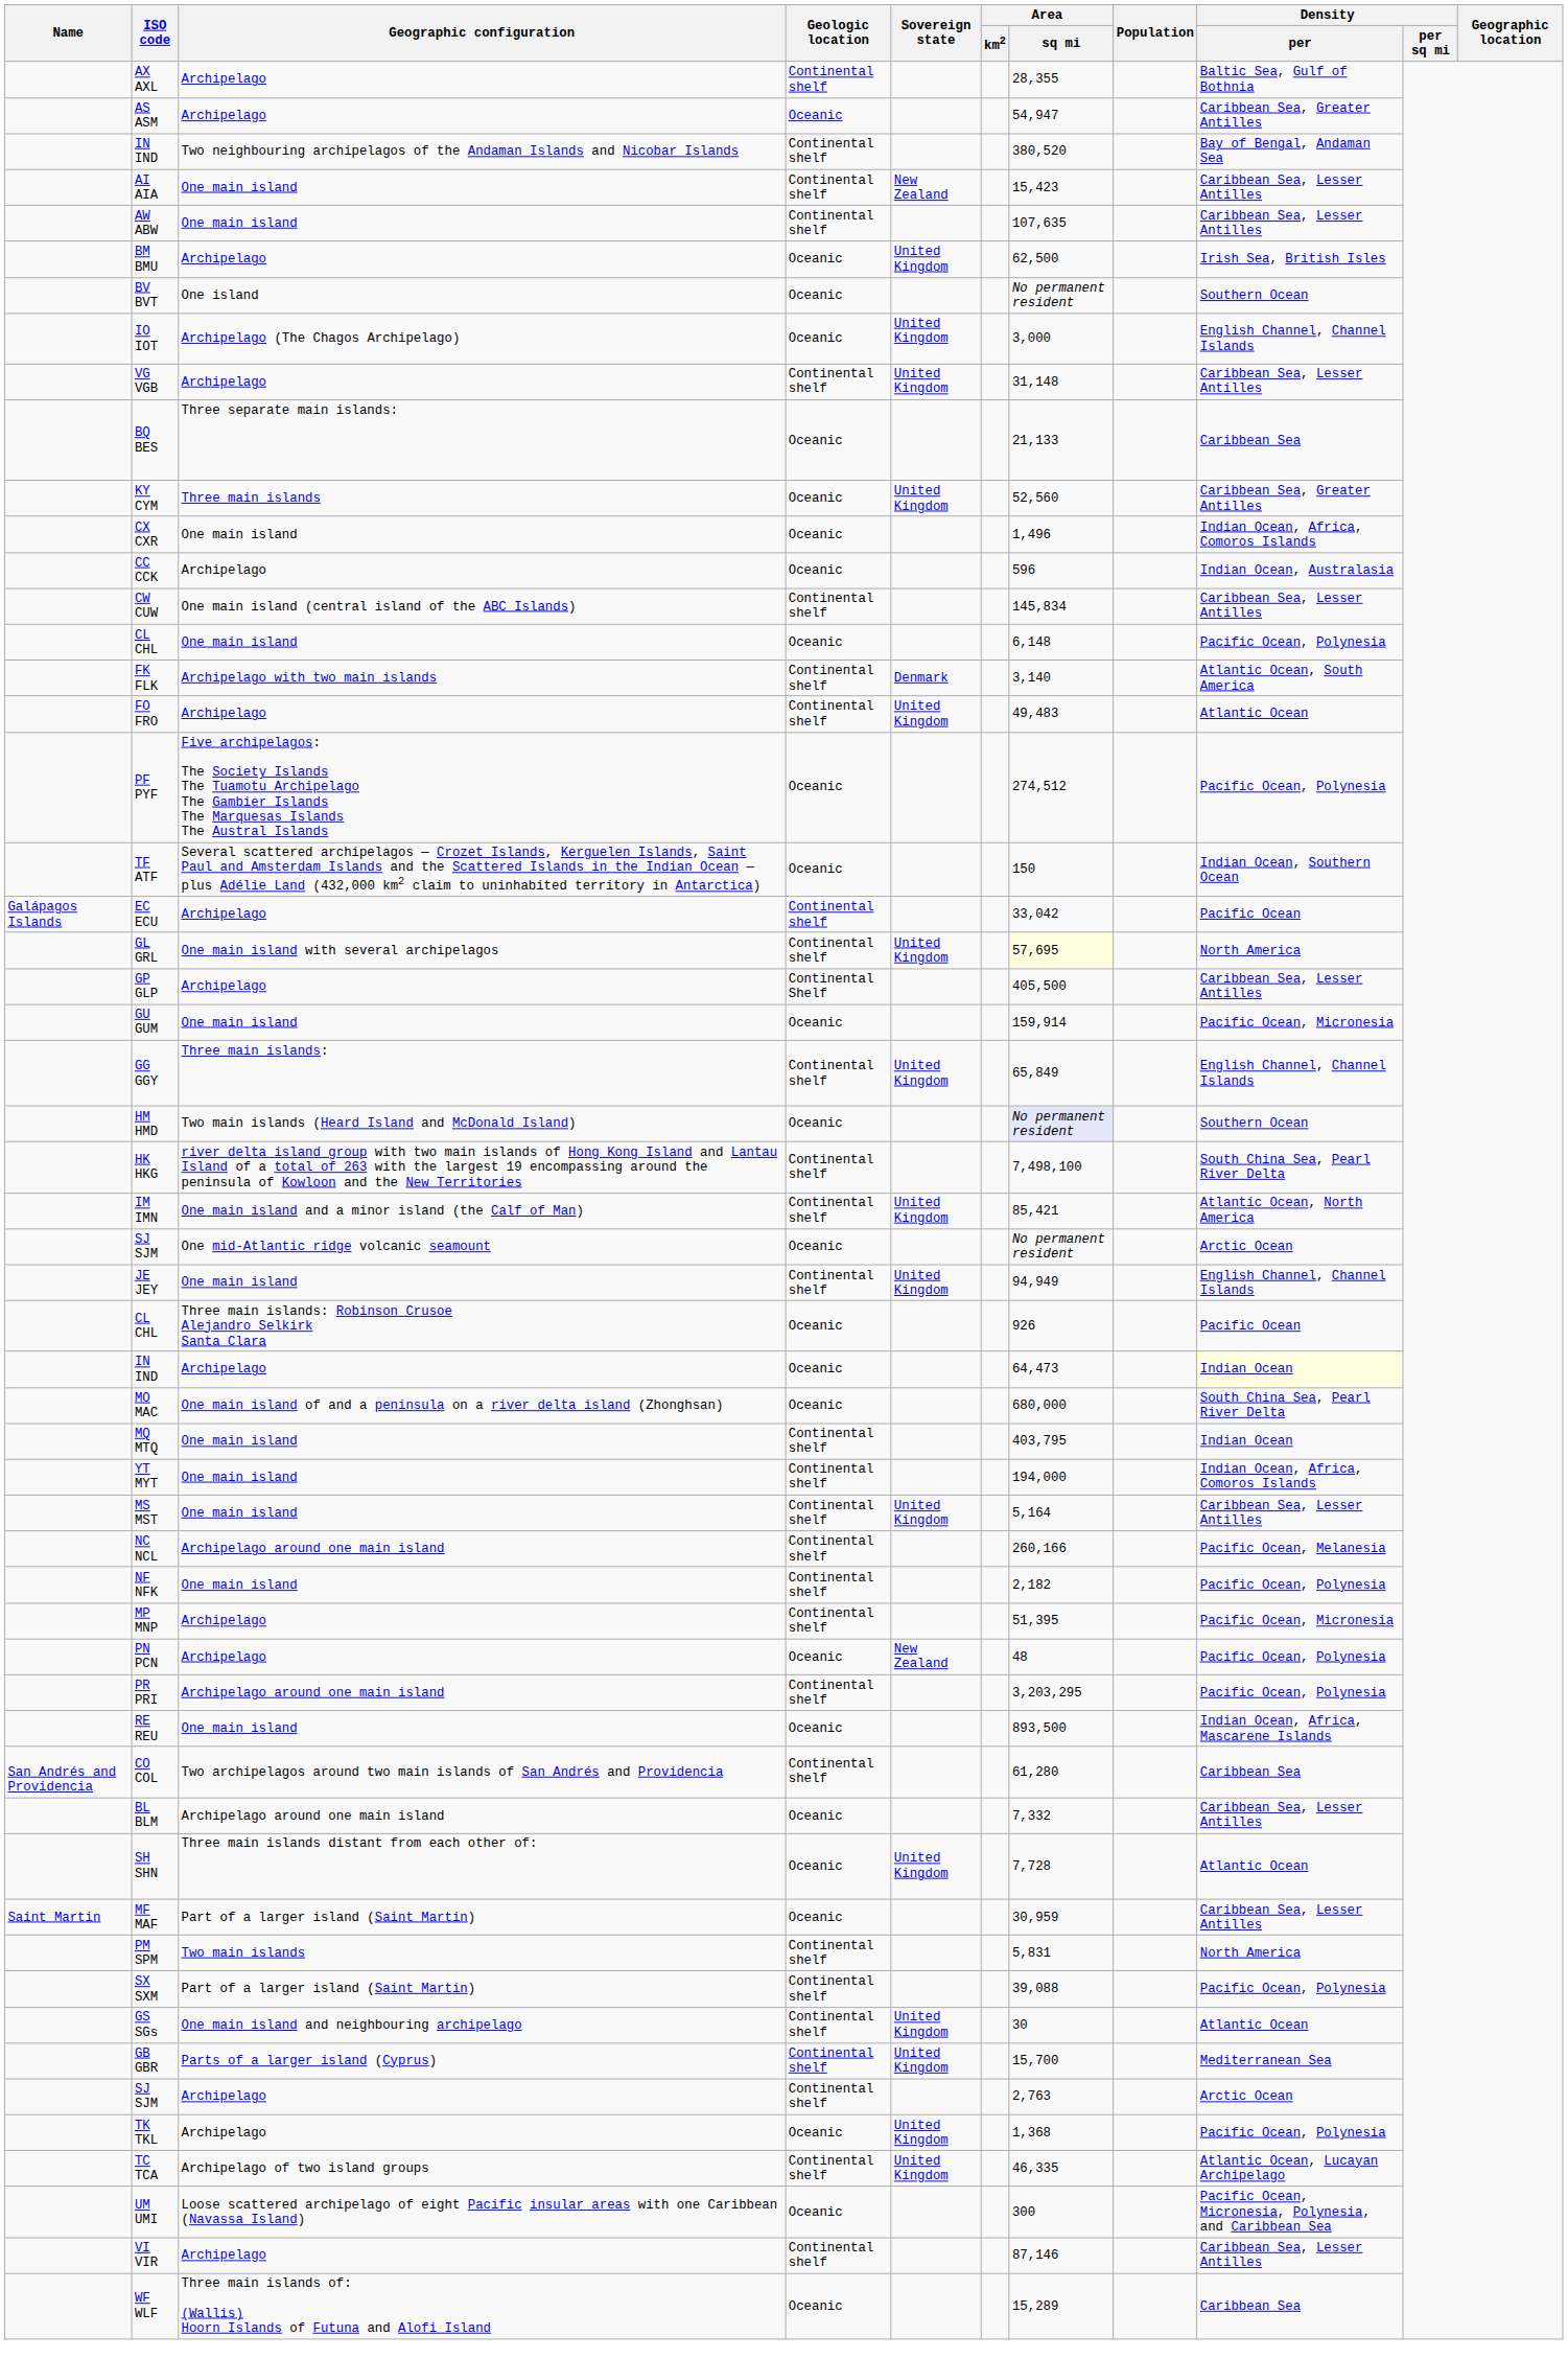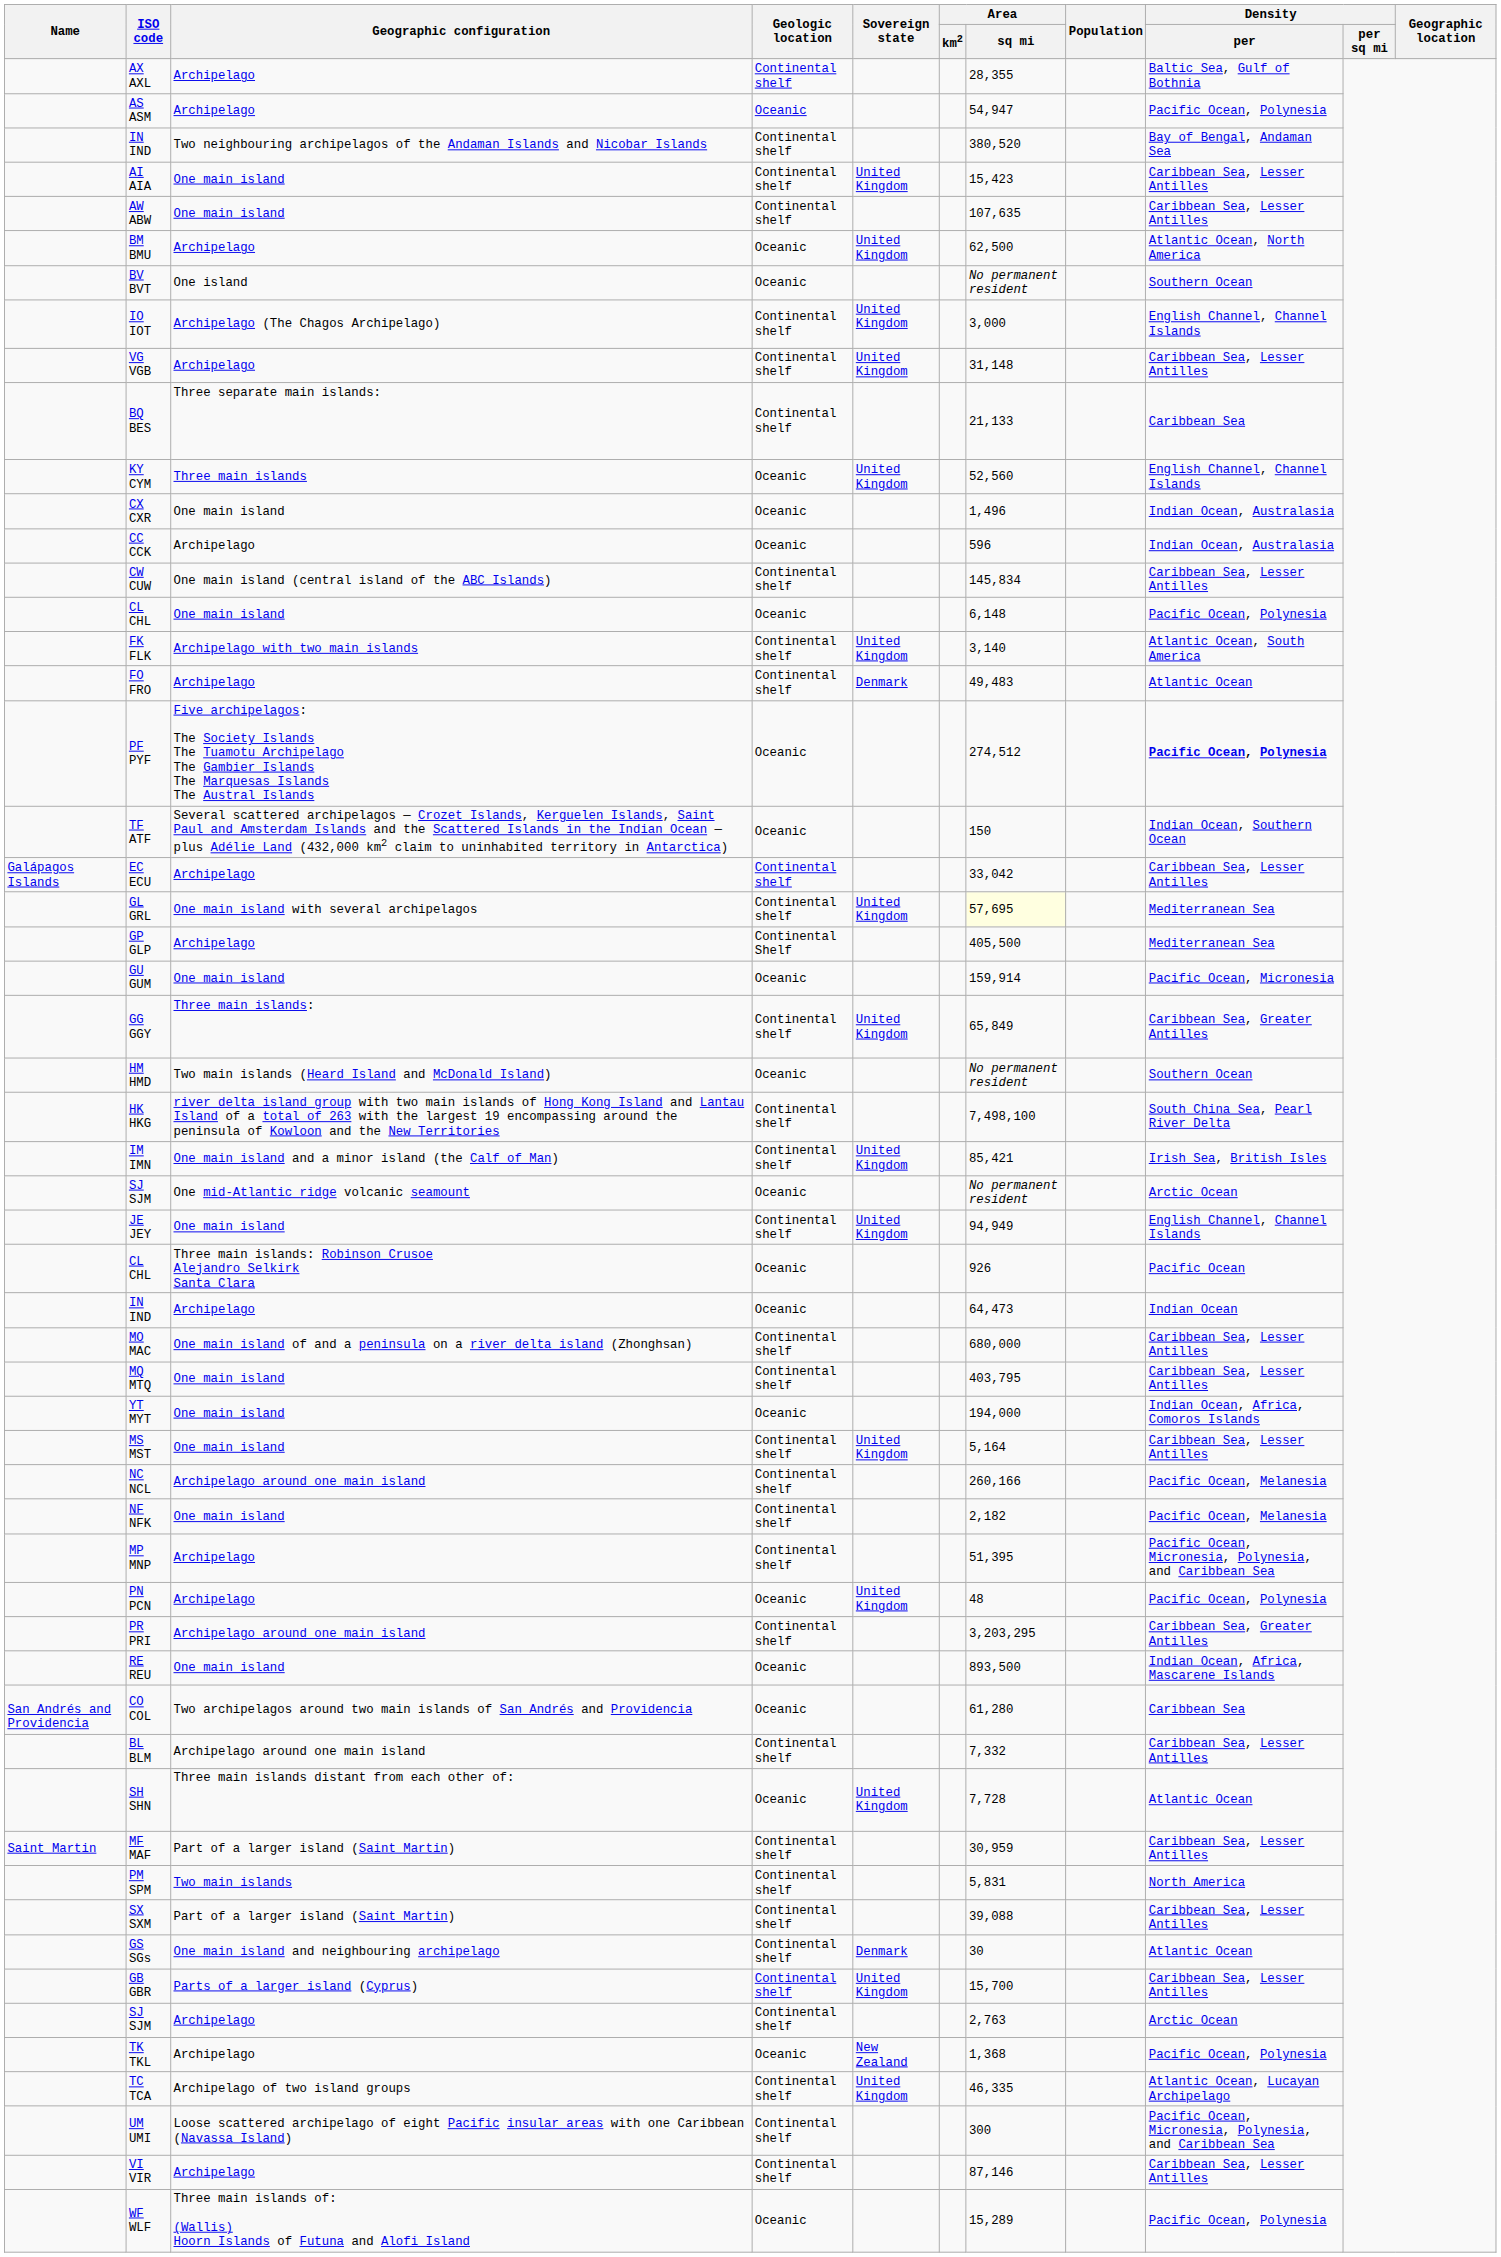AS ASM | Density / per: Caribbean Sea, Greater Antilles -> Pacific Ocean, Polynesia
AI AIA | Sovereign state: New Zealand -> United Kingdom
BM BMU | Density / per: Irish Sea, British Isles -> Atlantic Ocean, North America
IO IOT | Geologic location: Oceanic -> Continental shelf
BQ BES | Geologic location: Oceanic -> Continental shelf
KY CYM | Density / per: Caribbean Sea, Greater Antilles -> English Channel, Channel Islands
CX CXR | Density / per: Indian Ocean, Africa, Comoros Islands -> Indian Ocean, Australasia
FK FLK | Sovereign state: Denmark -> United Kingdom
FO FRO | Sovereign state: United Kingdom -> Denmark
PF PYF | Density / per: normal -> bold
EC ECU | Density / per: Pacific Ocean -> Caribbean Sea, Lesser Antilles
GL GRL | Density / per: North America -> Mediterranean Sea
GP GLP | Density / per: Caribbean Sea, Lesser Antilles -> Mediterranean Sea
GG GGY | Density / per: English Channel, Channel Islands -> Caribbean Sea, Greater Antilles
HM HMD | Area / sq mi: lavender background -> no background
IM IMN | Density / per: Atlantic Ocean, North America -> Irish Sea, British Isles
IN IND / Archipelago | Density / per: lightyellow background -> no background
MO MAC | Geologic location: Oceanic -> Continental shelf
MO MAC | Density / per: South China Sea, Pearl River Delta -> Caribbean Sea, Lesser Antilles
MQ MTQ | Density / per: Indian Ocean -> Caribbean Sea, Lesser Antilles
YT MYT | Geologic location: Continental shelf -> Oceanic
NF NFK | Density / per: Pacific Ocean, Polynesia -> Pacific Ocean, Melanesia
MP MNP | Density / per: Pacific Ocean, Micronesia -> Pacific Ocean, Micronesia, Polynesia, and Caribbean Sea
PN PCN | Sovereign state: New Zealand -> United Kingdom
PR PRI | Density / per: Pacific Ocean, Polynesia -> Caribbean Sea, Greater Antilles
CO COL | Geologic location: Continental shelf -> Oceanic
BL BLM | Geologic location: Oceanic -> Continental shelf
MF MAF | Geologic location: Oceanic -> Continental shelf
SX SXM | Density / per: Pacific Ocean, Polynesia -> Caribbean Sea, Lesser Antilles
GS SGs | Sovereign state: United Kingdom -> Denmark
GB GBR | Density / per: Mediterranean Sea -> Caribbean Sea, Lesser Antilles
TK TKL | Sovereign state: United Kingdom -> New Zealand
UM UMI | Geologic location: Oceanic -> Continental shelf
WF WLF | Density / per: Caribbean Sea -> Pacific Ocean, Polynesia
